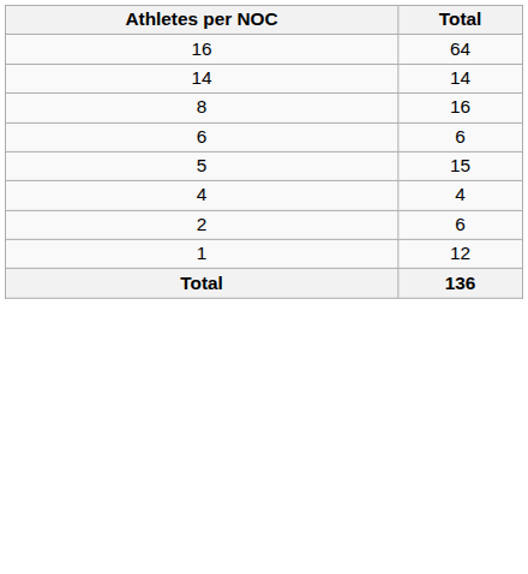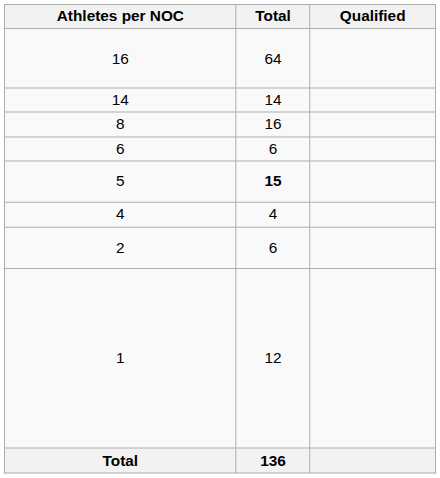+ column: Qualified
5 | Total: normal -> bold
